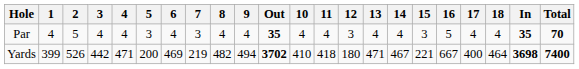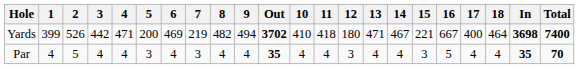rows swapped: Yards <-> Par
